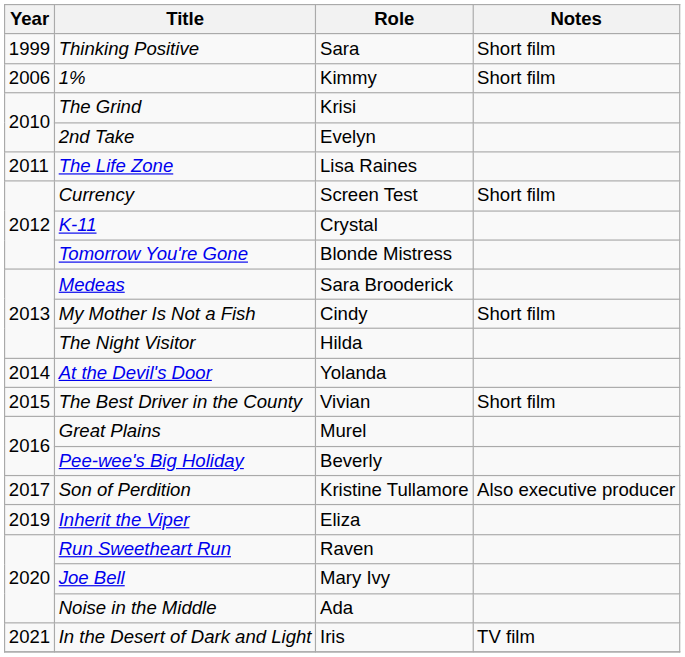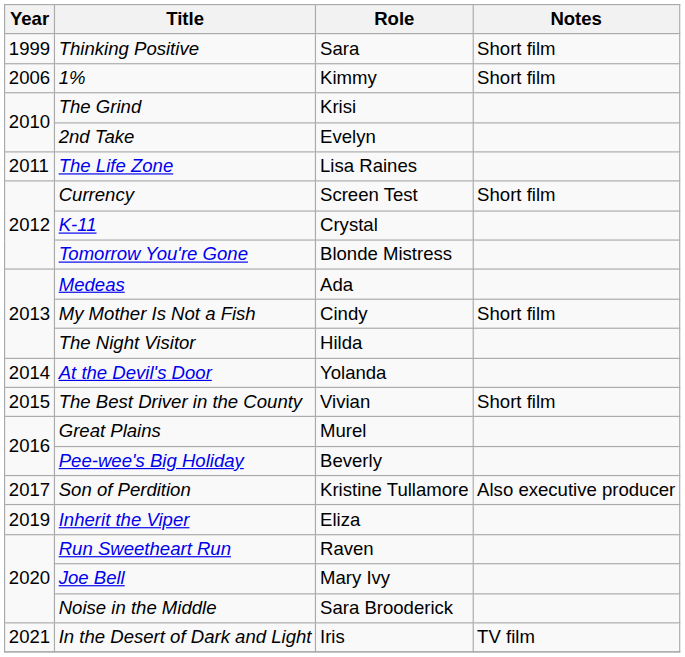Medeas | Role: Sara Brooderick -> Ada
Noise in the Middle | Role: Ada -> Sara Brooderick
